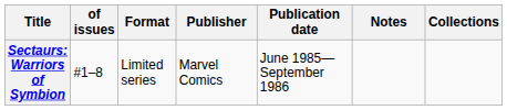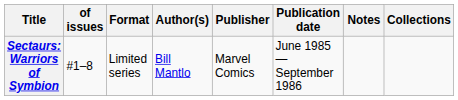+ column: Author(s) | Bill Mantlo
